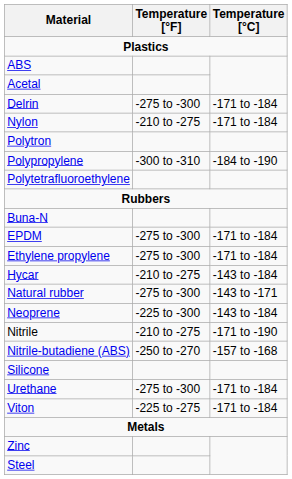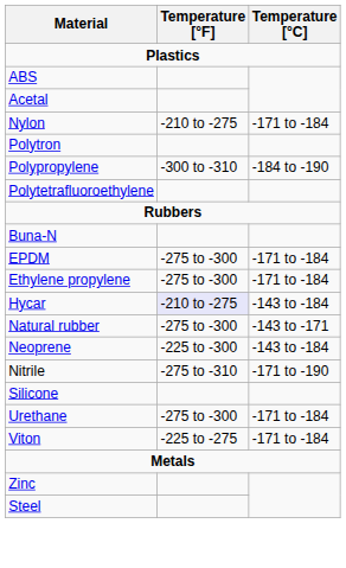- row: Delrin | -275 to -300 | -171 to -184
Hycar | Temperature [°F]: no background -> lavender background
Nitrile | Temperature [°F]: -210 to -275 -> -275 to -310
- row: Nitrile-butadiene (ABS) | -250 to -270 | -157 to -168
